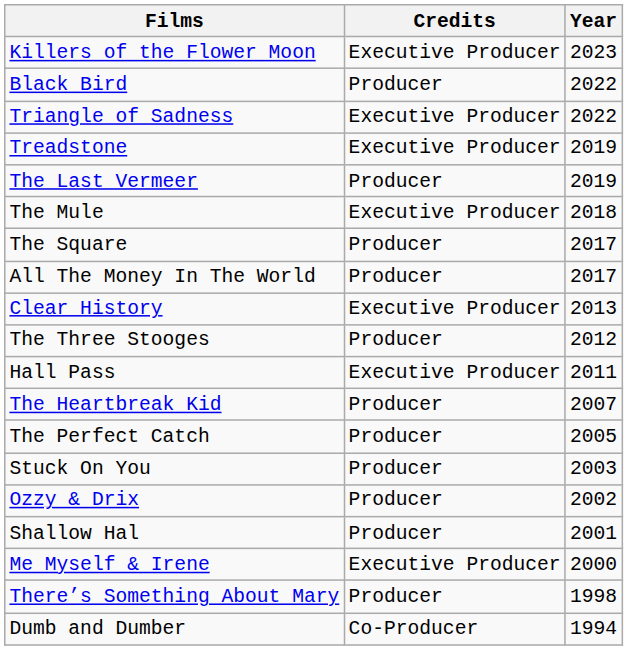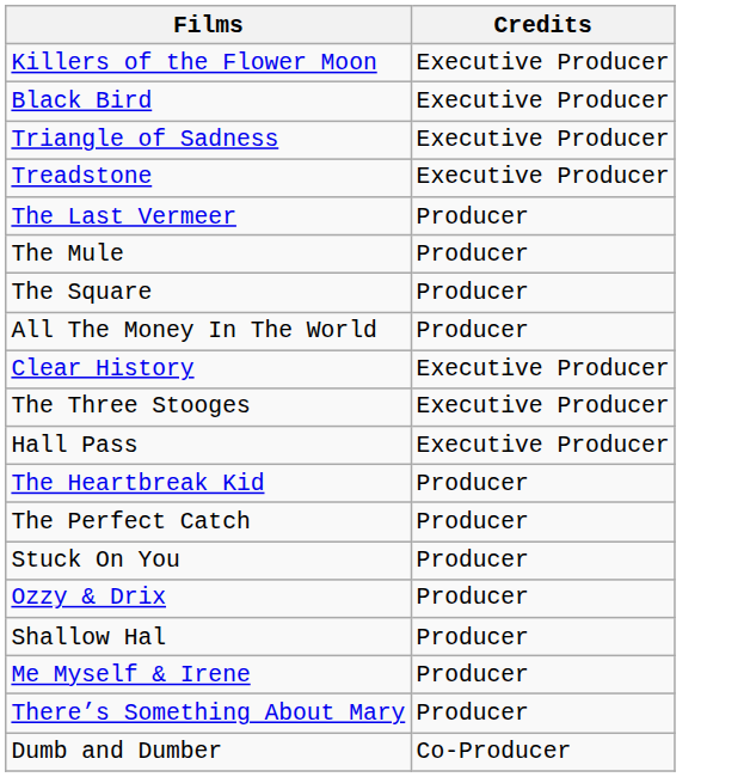- column: Year | 2023 | 2022 | 2022 | 2019 | 2019 | 2018 | 2017 | 2017 | 2013 | 2012 | 2011 | 2007 | 2005 | 2003 | 2002 | 2001 | 2000 | 1998 | 1994
Black Bird | Credits: Producer -> Executive Producer
The Mule | Credits: Executive Producer -> Producer
The Three Stooges | Credits: Producer -> Executive Producer
Me Myself & Irene | Credits: Executive Producer -> Producer
